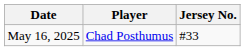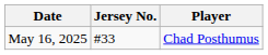columns swapped: Player <-> Jersey No.
